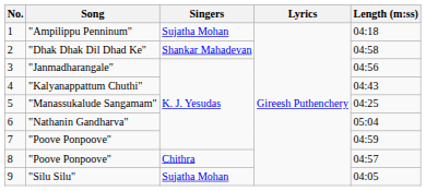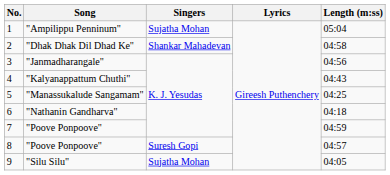1 | Length (m:ss): 04:18 -> 05:04
6 | Length (m:ss): 05:04 -> 04:18
8 | Singers: Chithra -> Suresh Gopi
